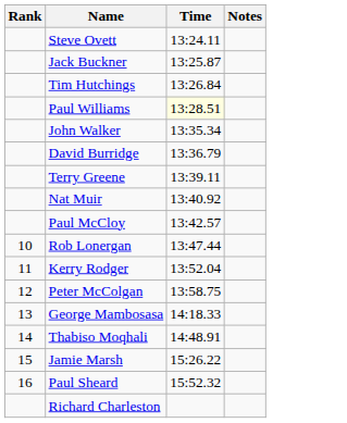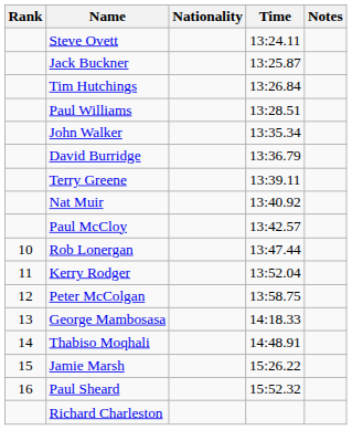+ column: Nationality
Paul Williams | Time: lightyellow background -> no background
